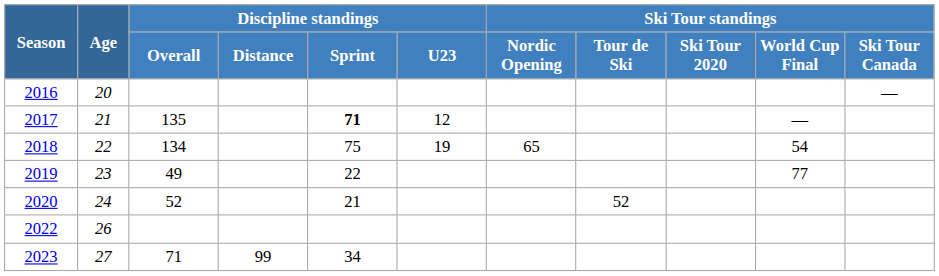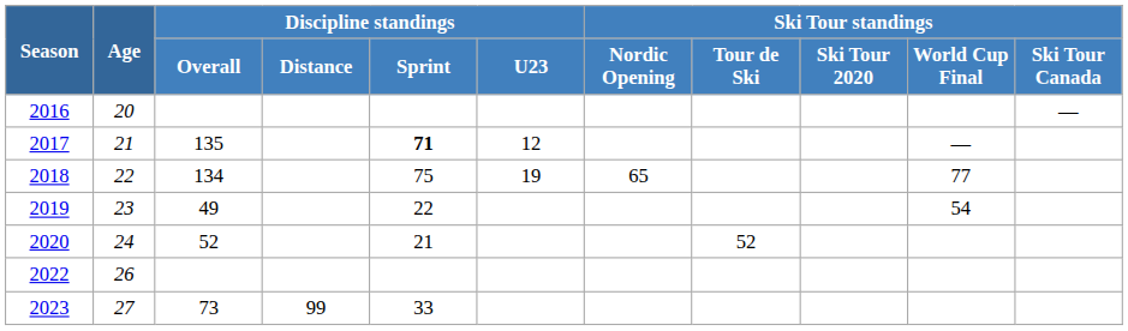2018 | Ski Tour standings / World Cup Final: 54 -> 77
2019 | Ski Tour standings / World Cup Final: 77 -> 54
2023 | Discipline standings / Overall: 71 -> 73
2023 | Discipline standings / Sprint: 34 -> 33
